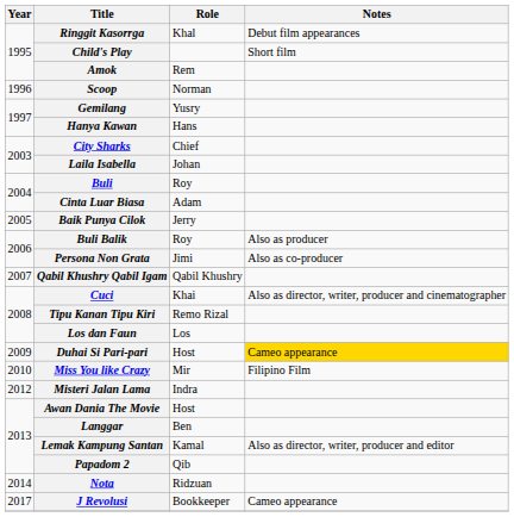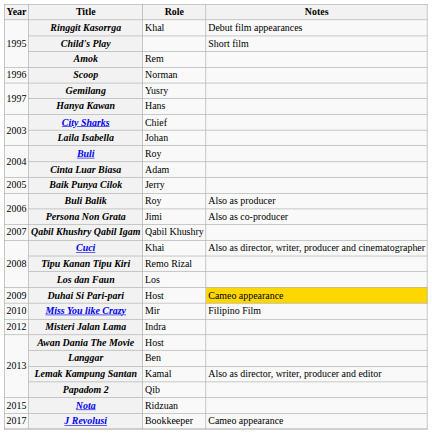Nota | Year: 2014 -> 2015
